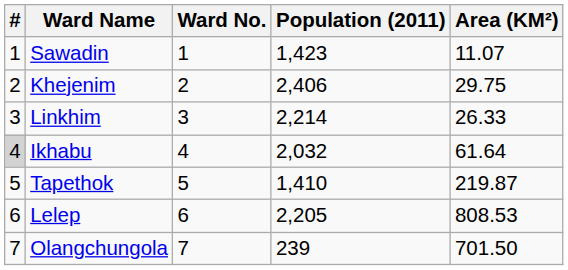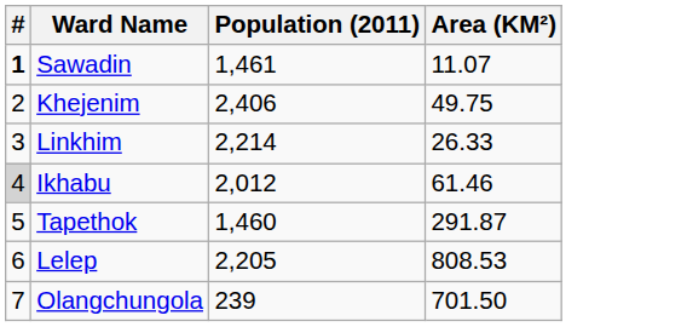- column: Ward No. | 1 | 2 | 3 | 4 | 5 | 6 | 7
Sawadin | #: normal -> bold
Sawadin | Population (2011): 1,423 -> 1,461
Khejenim | Area (KM²): 29.75 -> 49.75
Ikhabu | Population (2011): 2,032 -> 2,012
Ikhabu | Area (KM²): 61.64 -> 61.46
Tapethok | Population (2011): 1,410 -> 1,460
Tapethok | Area (KM²): 219.87 -> 291.87
